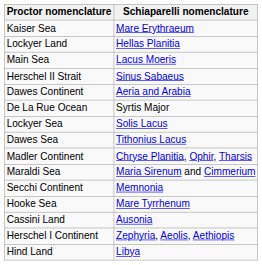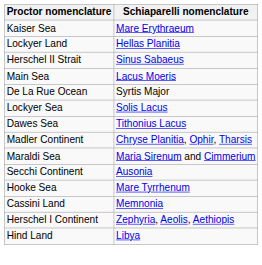rows swapped: Main Sea <-> Herschel II Strait
- row: Dawes Continent | Aeria and Arabia
Secchi Continent | Schiaparelli nomenclature: Memnonia -> Ausonia
Cassini Land | Schiaparelli nomenclature: Ausonia -> Memnonia
